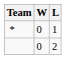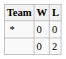* | L: 1 -> 0
